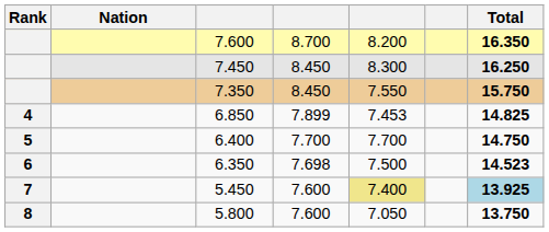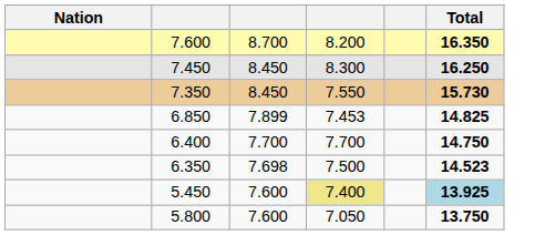- column: Rank | 4 | 5 | 6 | 7 | 8
7.350 | Total: 15.750 -> 15.730
